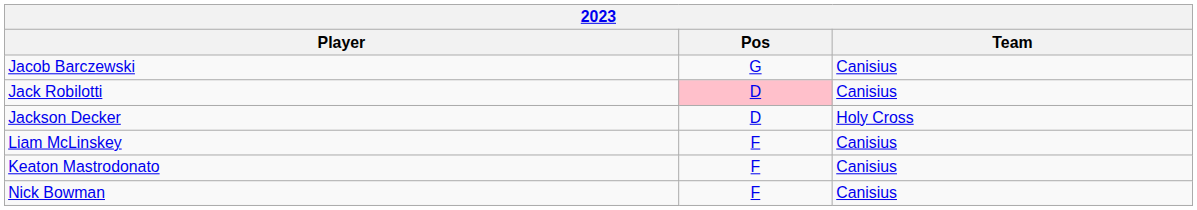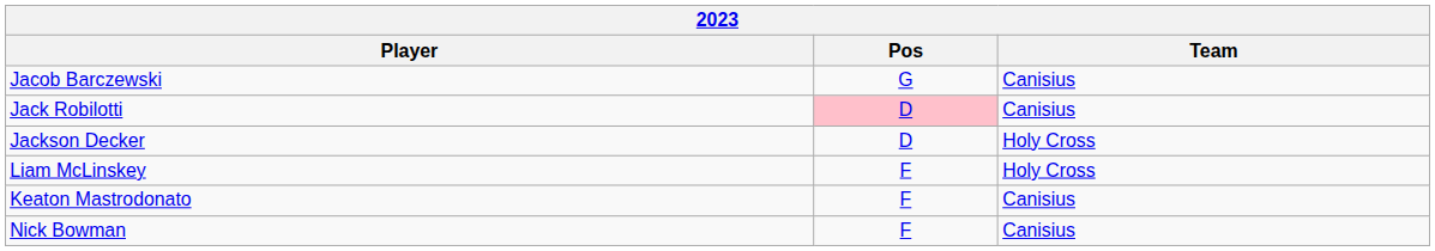Liam McLinskey | Team: Canisius -> Holy Cross
